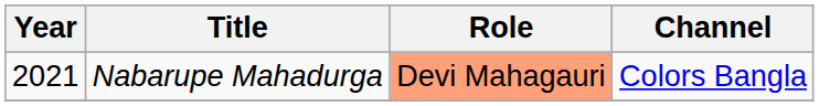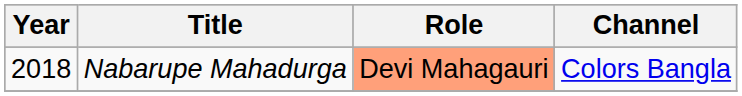Nabarupe Mahadurga | Year: 2021 -> 2018
